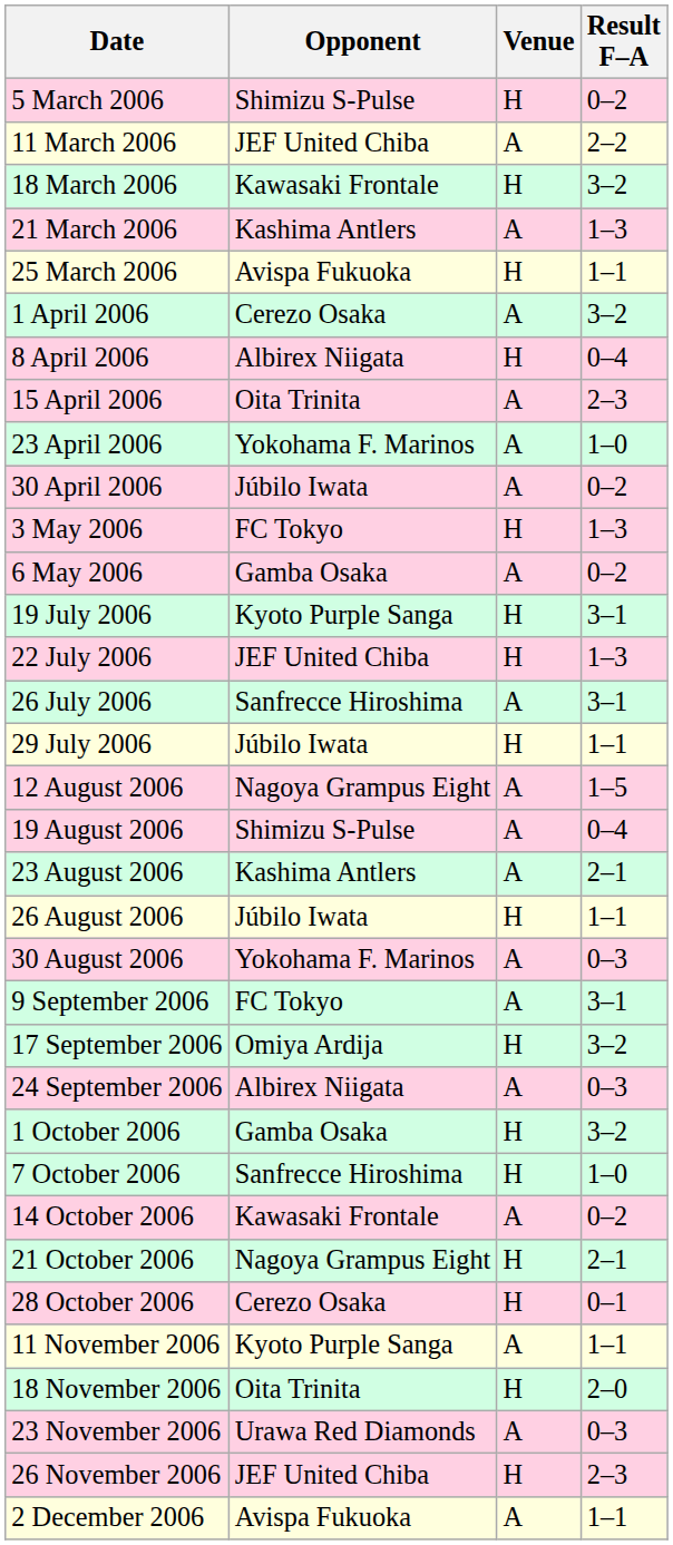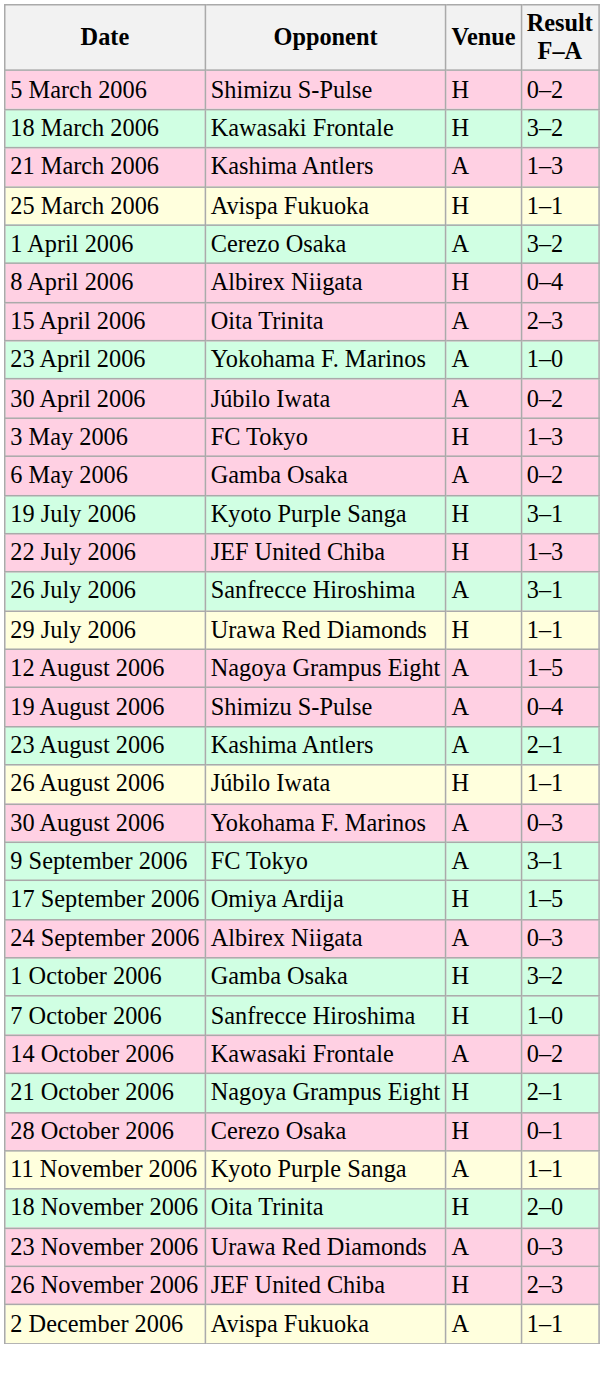- row: 11 March 2006 | JEF United Chiba | A | 2–2
29 July 2006 | Opponent: Júbilo Iwata -> Urawa Red Diamonds
17 September 2006 | Result F–A: 3–2 -> 1–5
